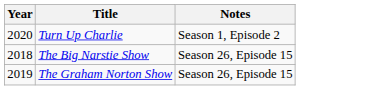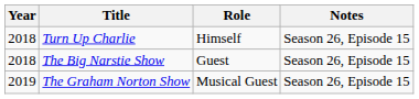+ column: Role | Himself | Guest | Musical Guest
Turn Up Charlie | Year: 2020 -> 2018
Turn Up Charlie | Notes: Season 1, Episode 2 -> Season 26, Episode 15
